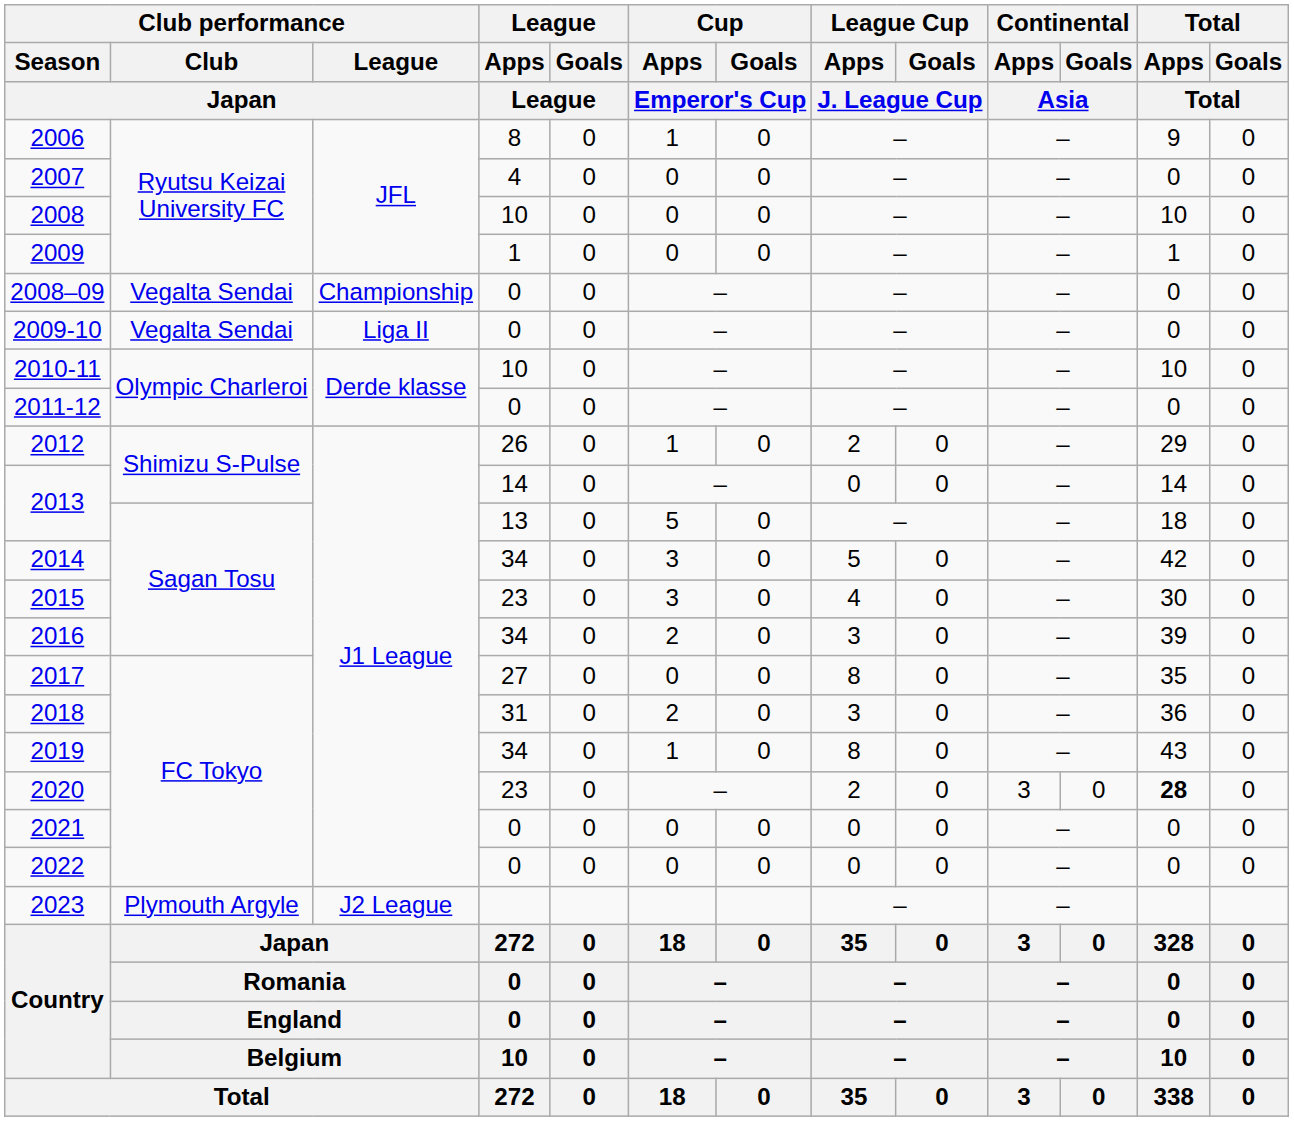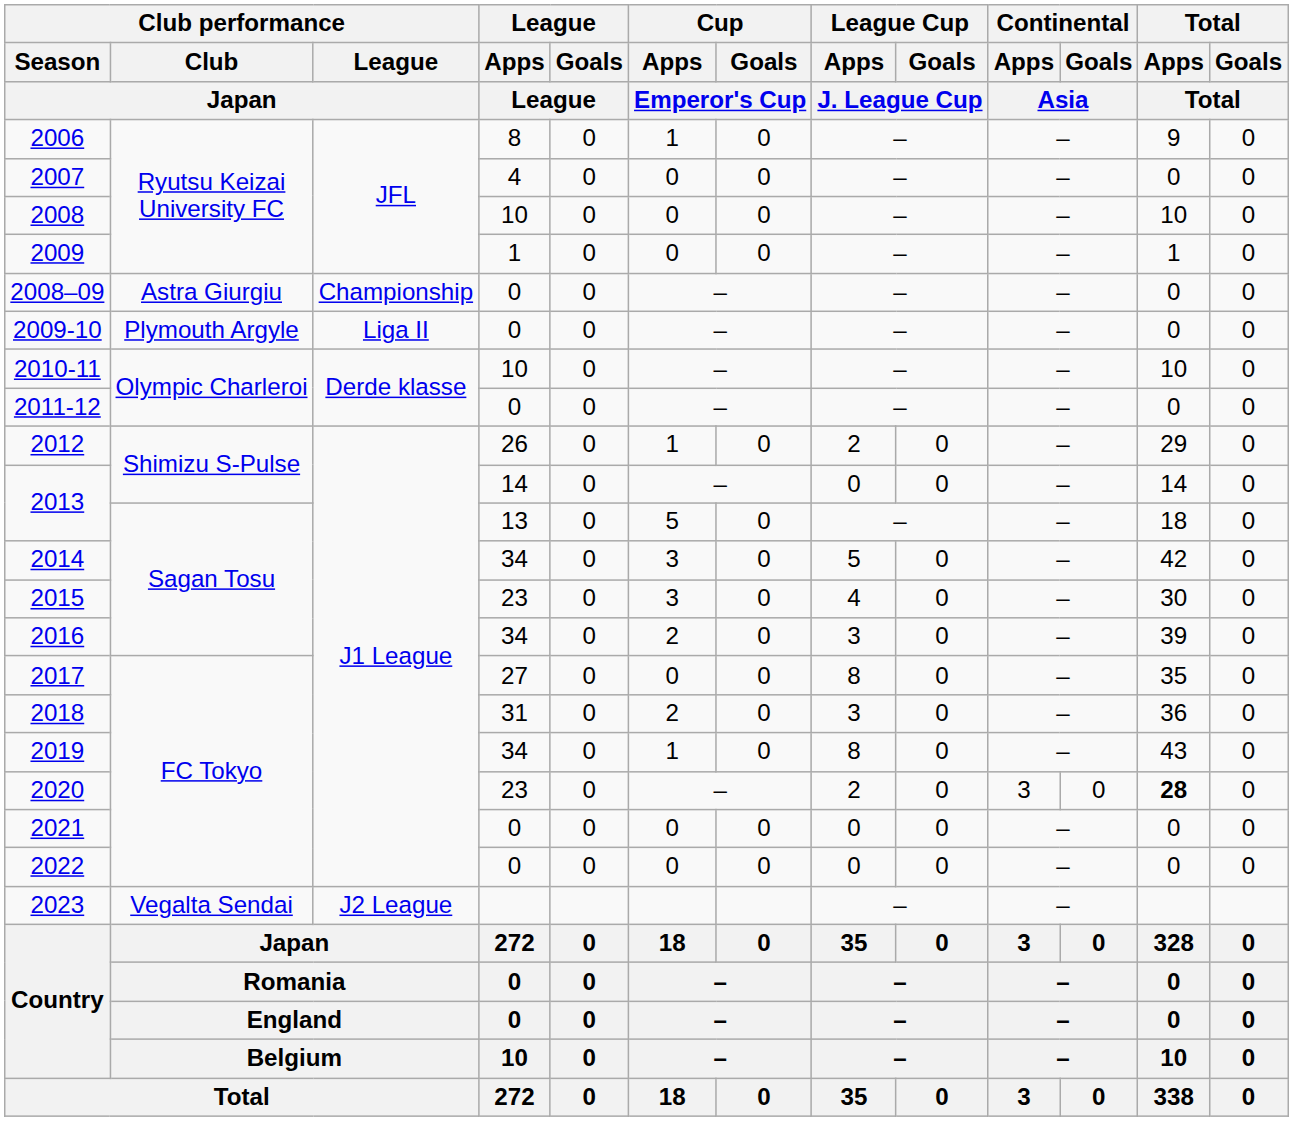2008–09 | Club performance / Club / Japan: Vegalta Sendai -> Astra Giurgiu
2009-10 | Club performance / Club / Japan: Vegalta Sendai -> Plymouth Argyle
2023 | Club performance / Club / Japan: Plymouth Argyle -> Vegalta Sendai
